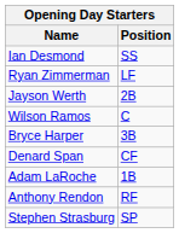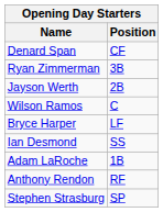rows swapped: Denard Span <-> Ian Desmond
Ryan Zimmerman | Position: LF -> 3B
Bryce Harper | Position: 3B -> LF
